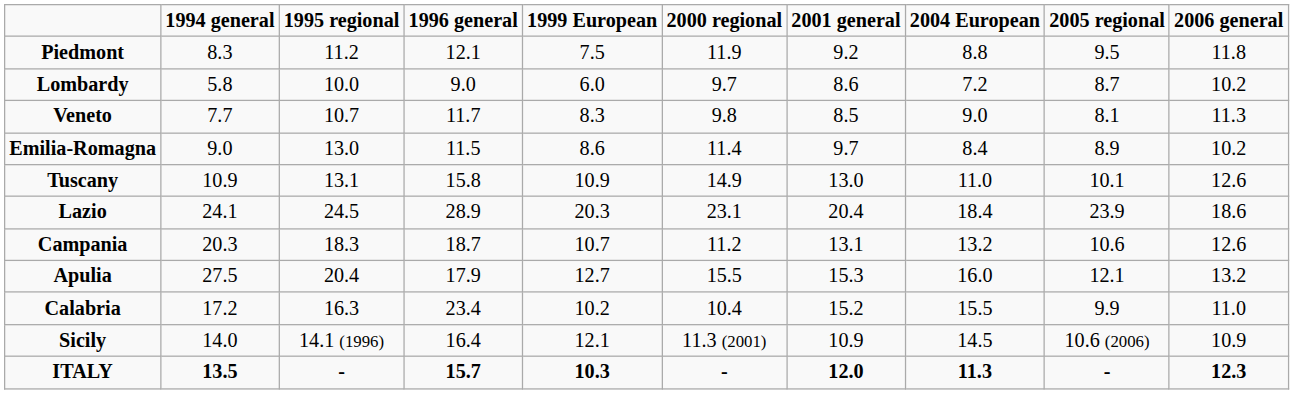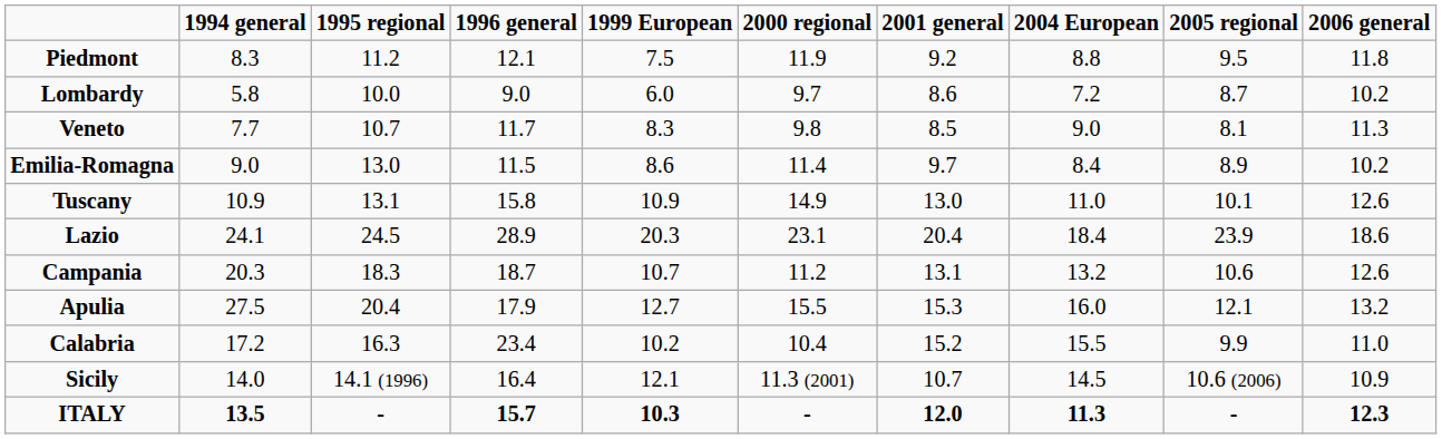Sicily | 2001 general: 10.9 -> 10.7
